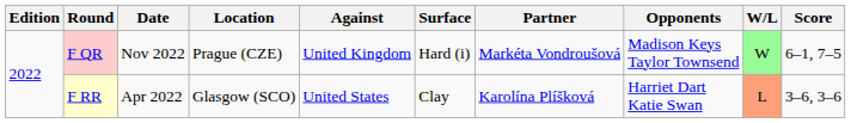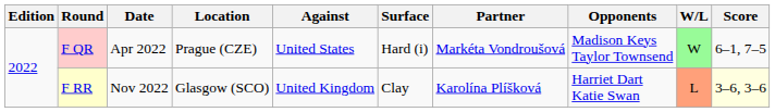F QR | Date: Nov 2022 -> Apr 2022
F QR | Against: United Kingdom -> United States
F RR | Date: Apr 2022 -> Nov 2022
F RR | Against: United States -> United Kingdom
F RR | Score: no background -> lightyellow background
